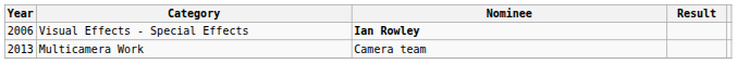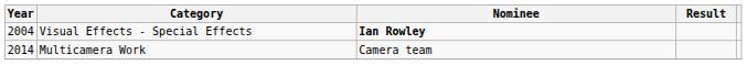Visual Effects - Special Effects | Year: 2006 -> 2004
Multicamera Work | Year: 2013 -> 2014
